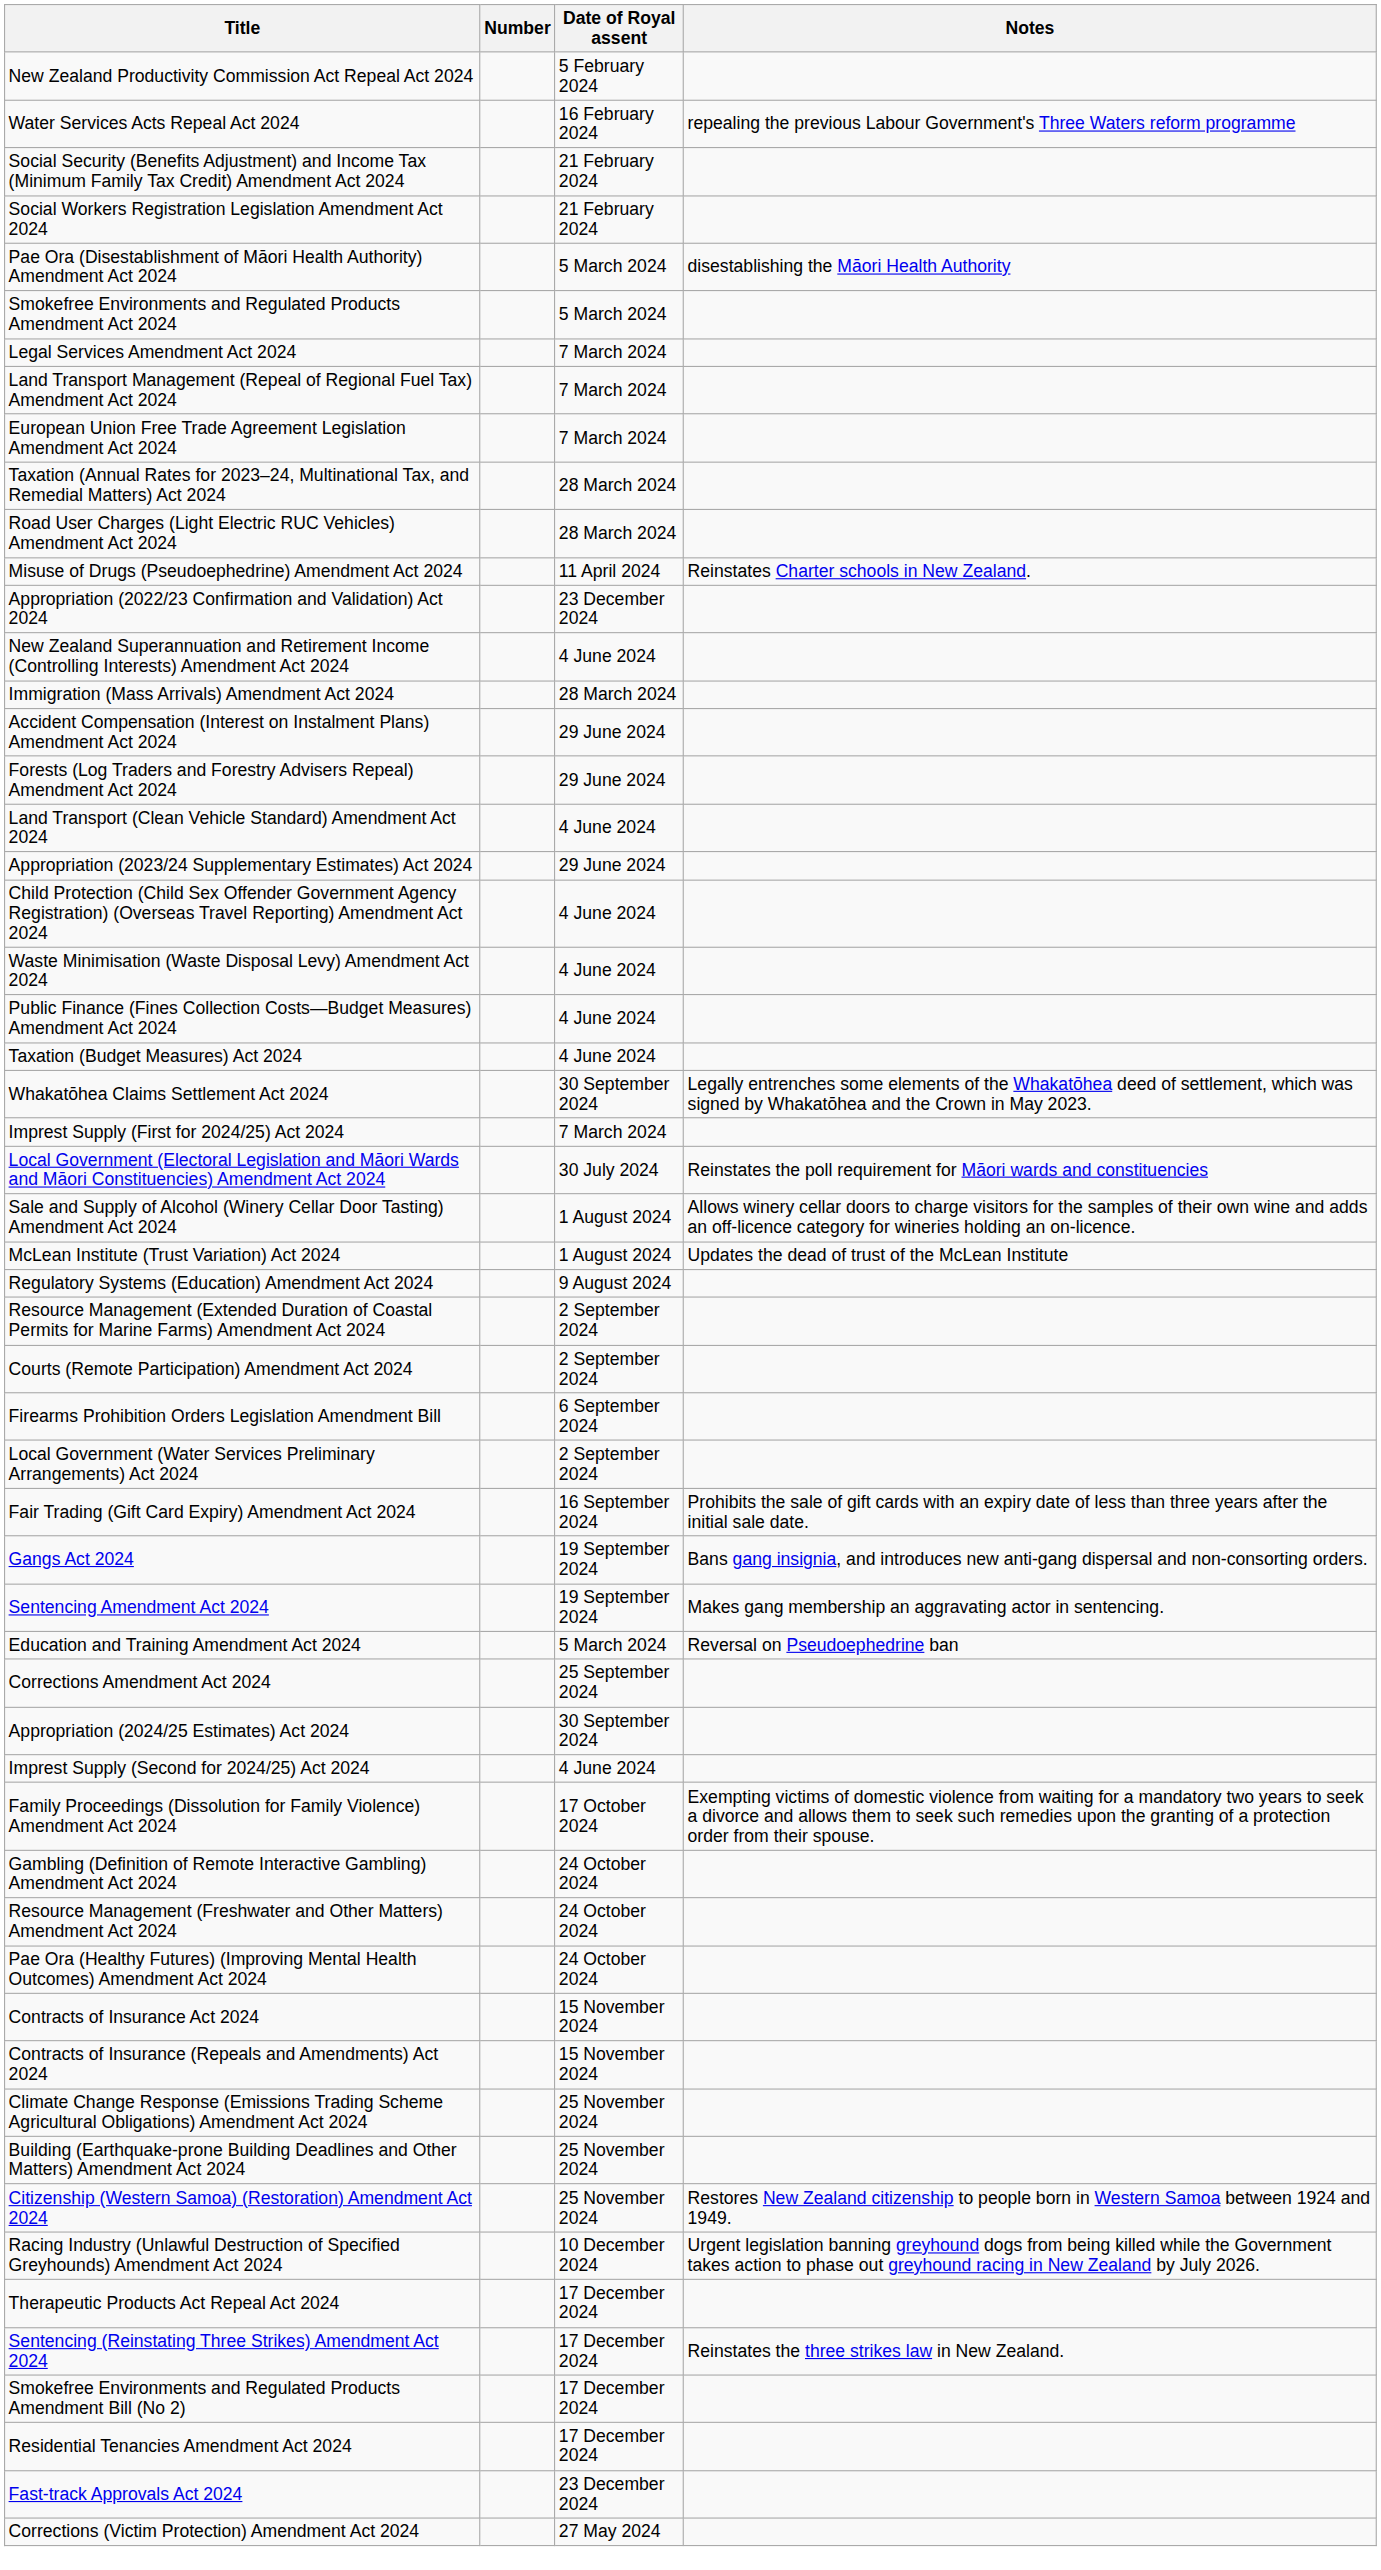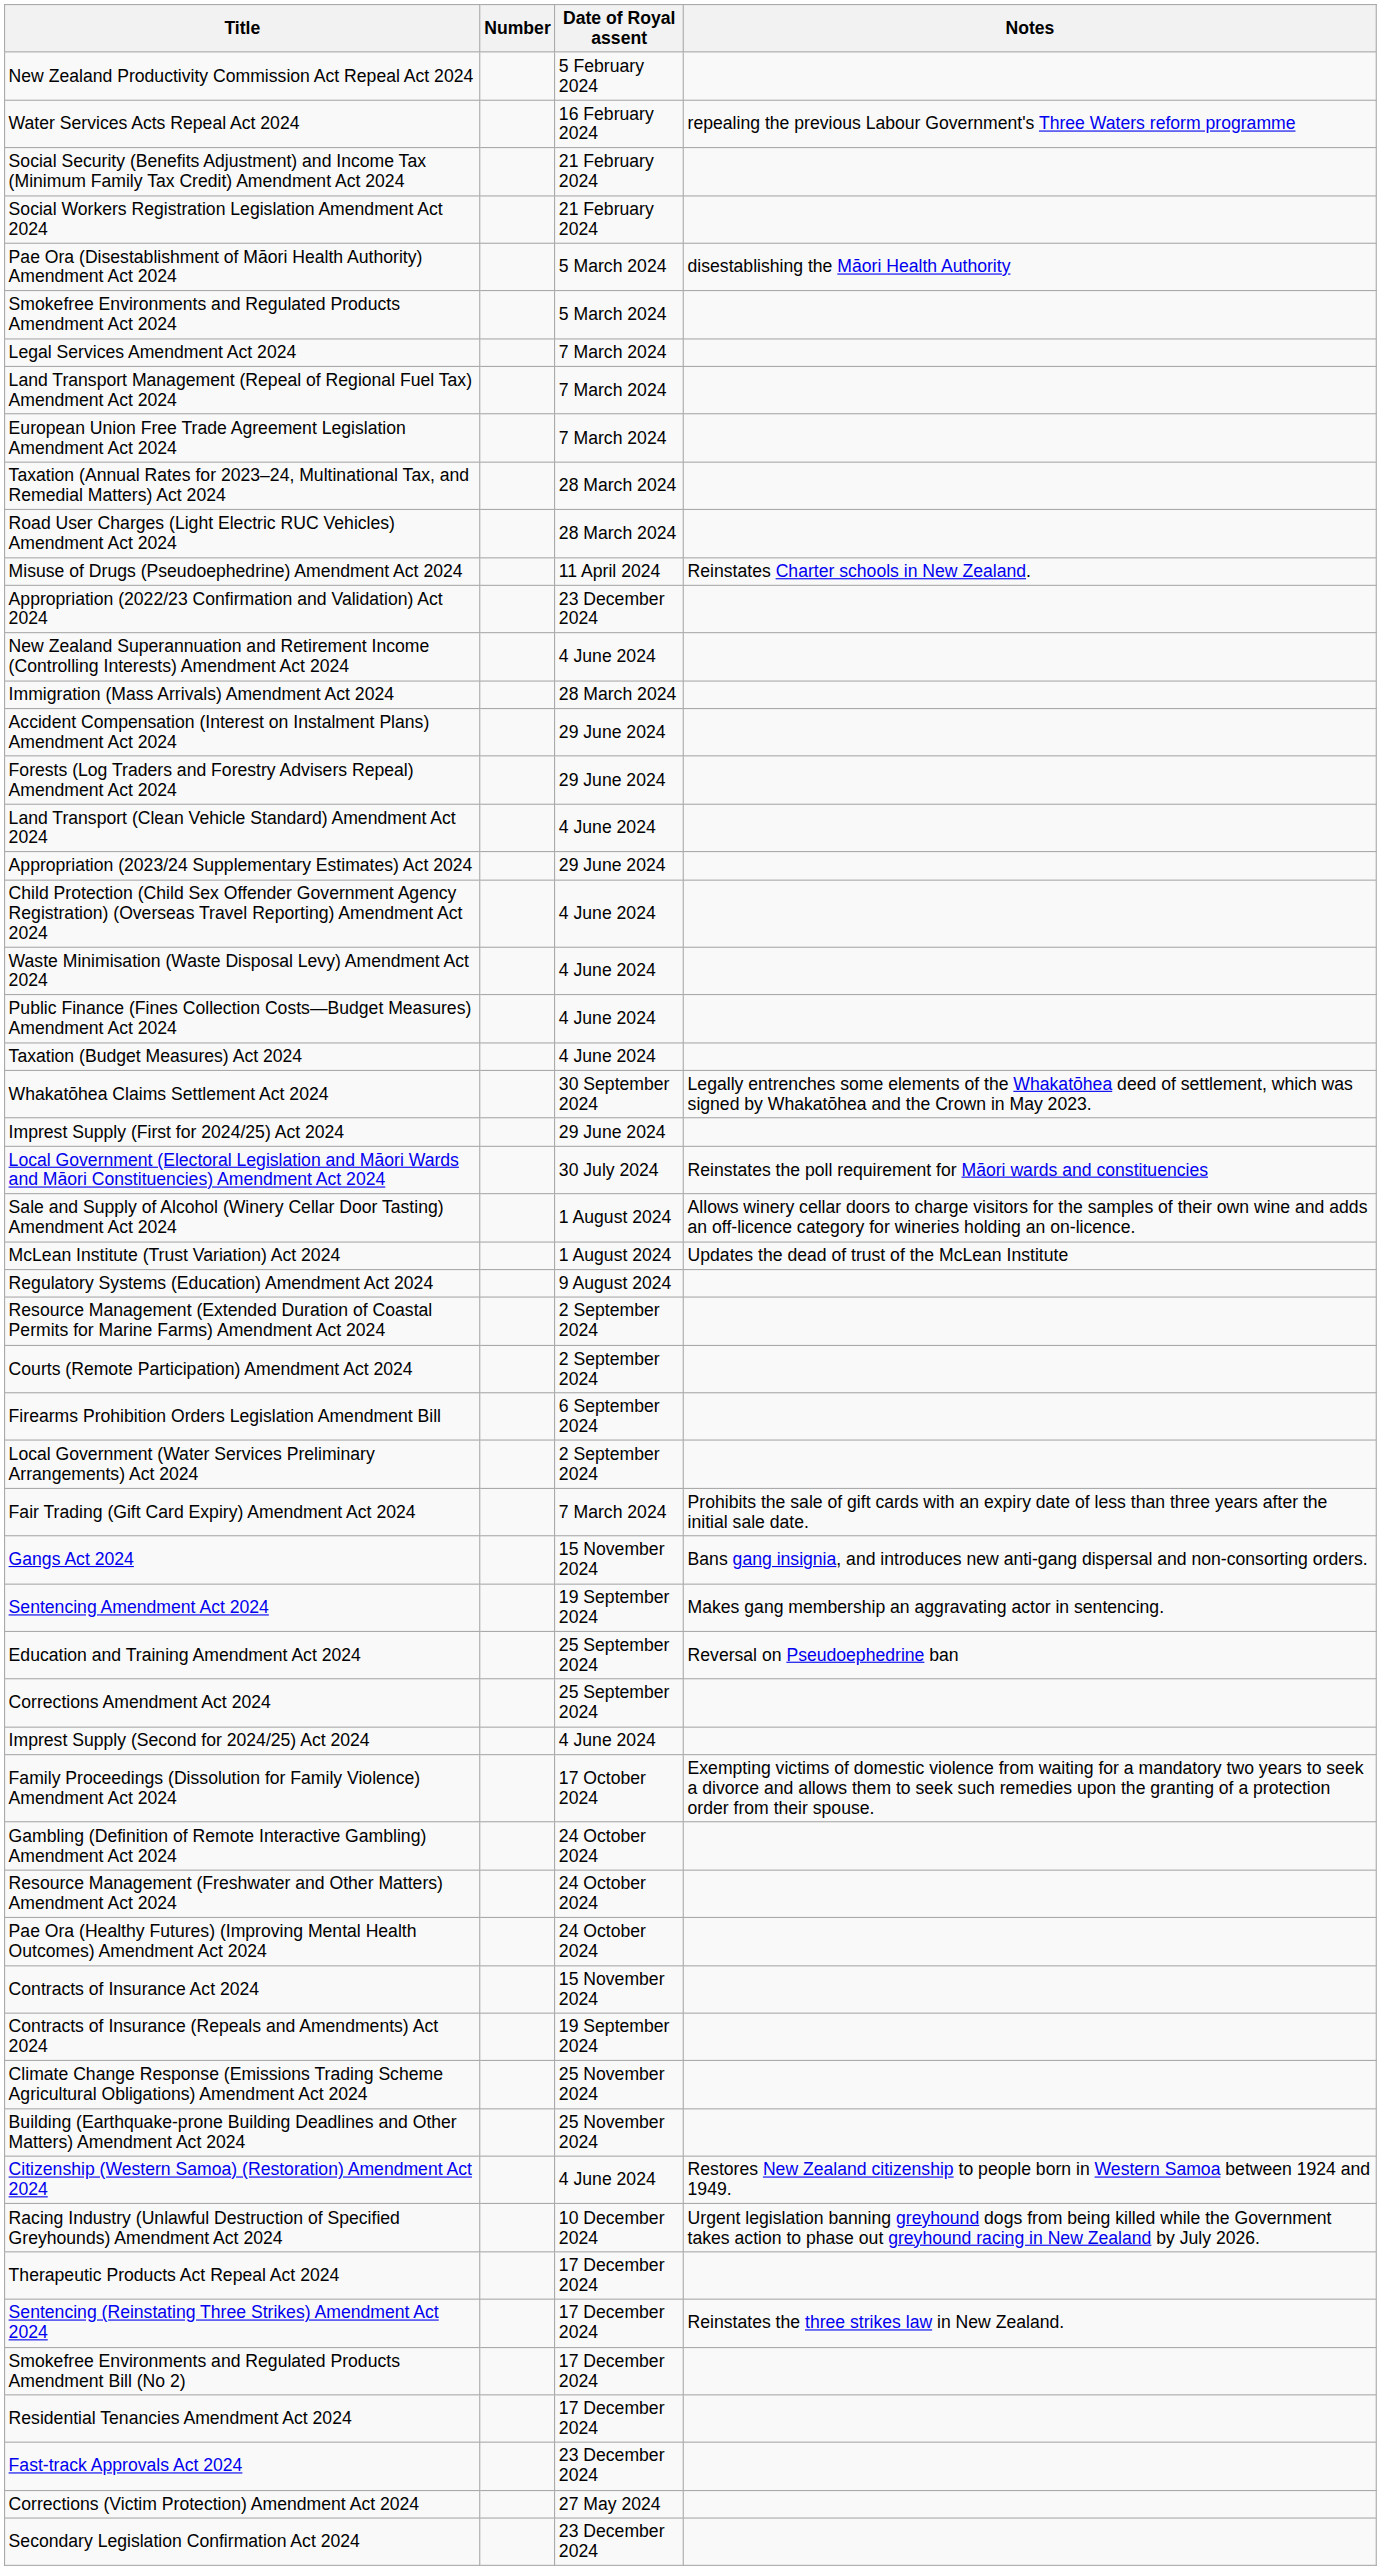Imprest Supply (First for 2024/25) Act 2024 | Date of Royal assent: 7 March 2024 -> 29 June 2024
Fair Trading (Gift Card Expiry) Amendment Act 2024 | Date of Royal assent: 16 September 2024 -> 7 March 2024
Gangs Act 2024 | Date of Royal assent: 19 September 2024 -> 15 November 2024
Education and Training Amendment Act 2024 | Date of Royal assent: 5 March 2024 -> 25 September 2024
- row: Appropriation (2024/25 Estimates) Act 2024 | 30 September 2024
Contracts of Insurance (Repeals and Amendments) Act 2024 | Date of Royal assent: 15 November 2024 -> 19 September 2024
Citizenship (Western Samoa) (Restoration) Amendment Act 2024 | Date of Royal assent: 25 November 2024 -> 4 June 2024
+ row: Secondary Legislation Confirmation Act 2024 | 23 December 2024
